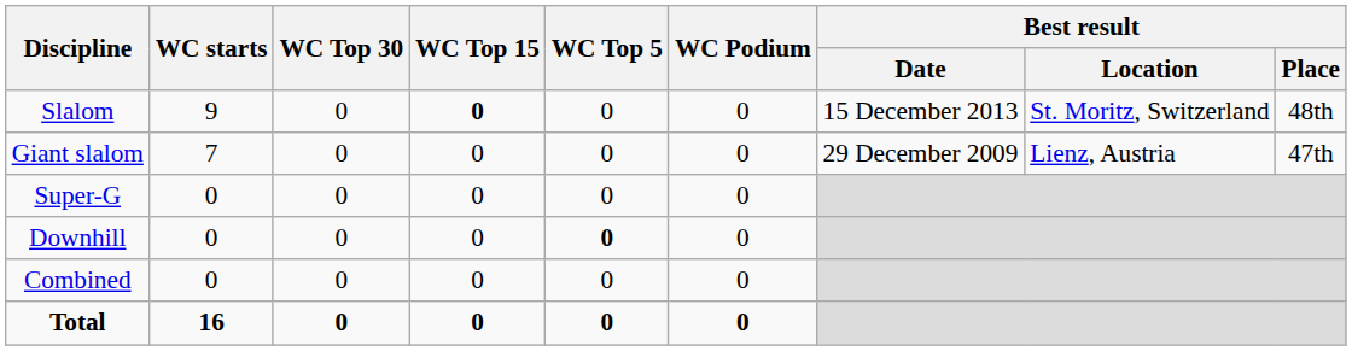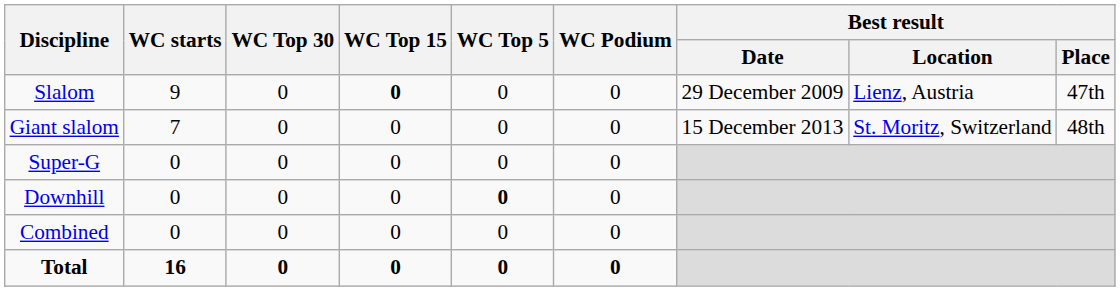Slalom | Best result / Date: 15 December 2013 -> 29 December 2009
Slalom | Best result / Location: St. Moritz, Switzerland -> Lienz, Austria
Slalom | Best result / Place: 48th -> 47th
Giant slalom | Best result / Date: 29 December 2009 -> 15 December 2013
Giant slalom | Best result / Location: Lienz, Austria -> St. Moritz, Switzerland
Giant slalom | Best result / Place: 47th -> 48th
